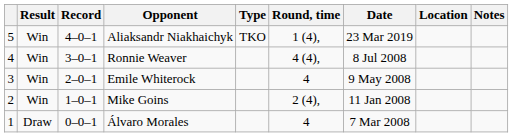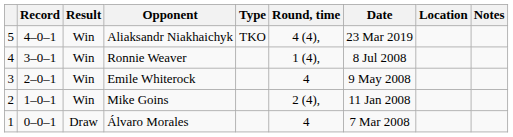columns swapped: Result <-> Record
Aliaksandr Niakhaichyk | Round, time: 1 (4), -> 4 (4),
Ronnie Weaver | Round, time: 4 (4), -> 1 (4),
